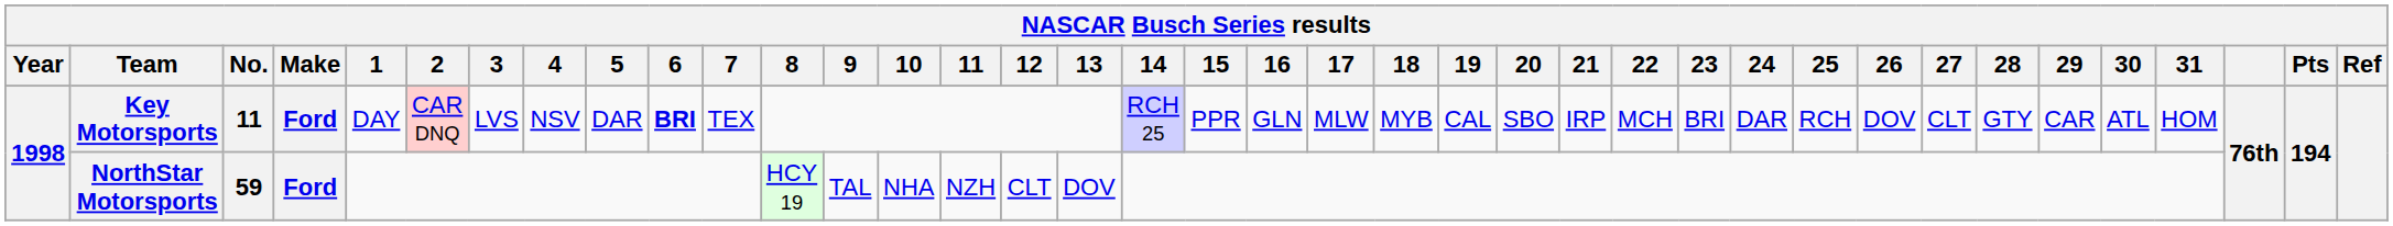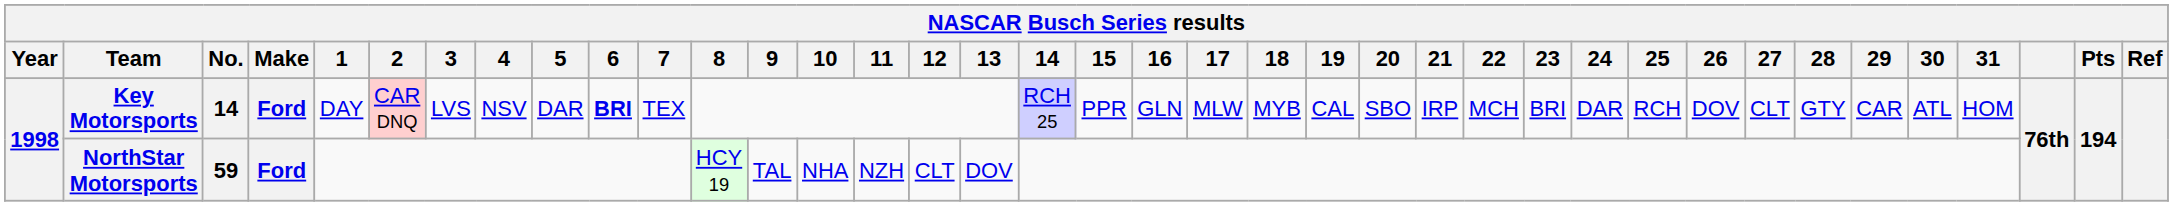Key Motorsports | No.: 11 -> 14
